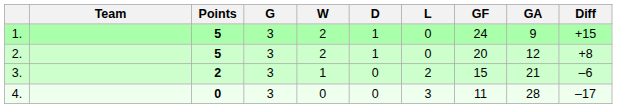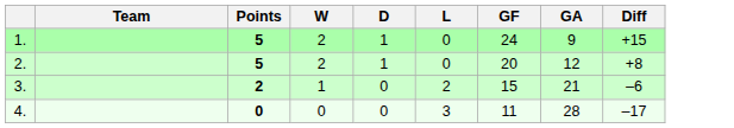- column: G | 3 | 3 | 3 | 3
